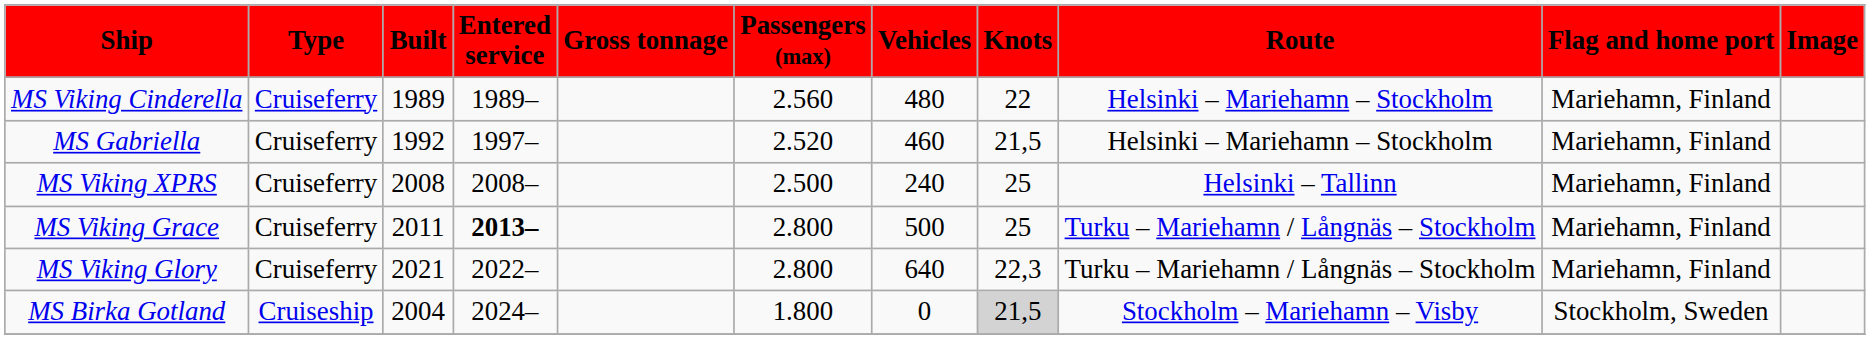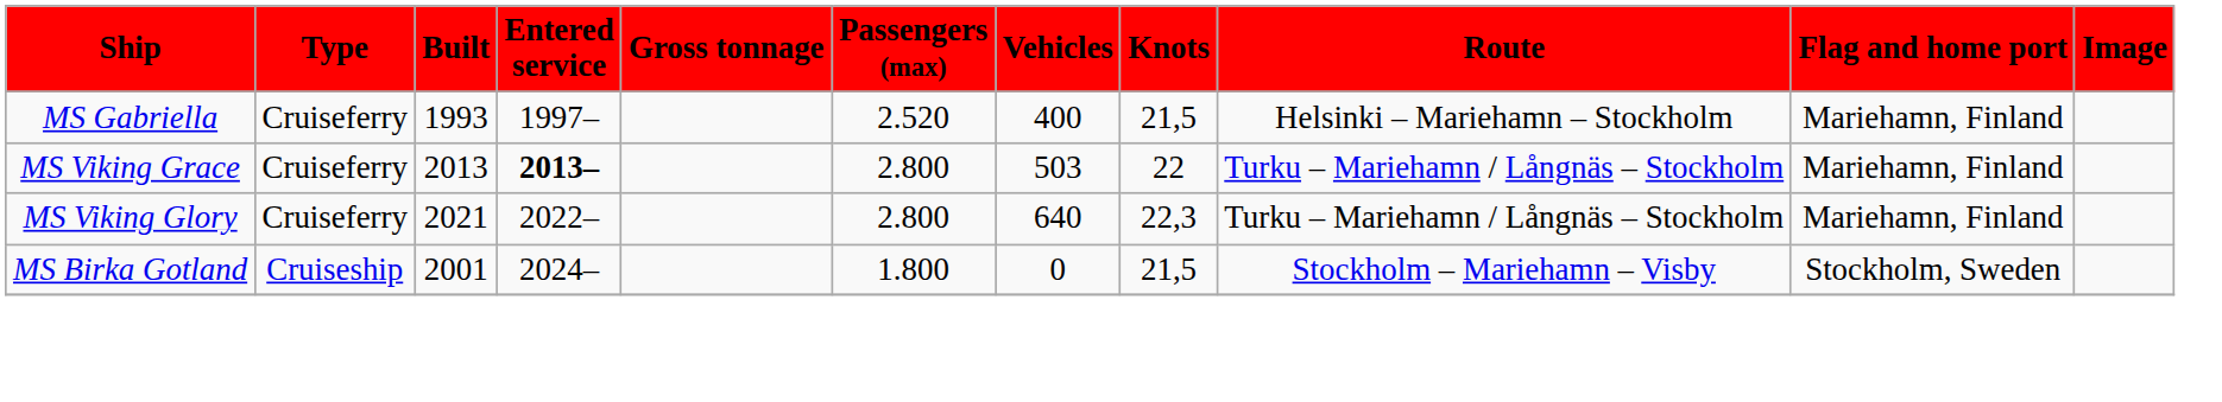- row: MS Viking Cinderella | Cruiseferry | 1989 | 1989– | 2.560 | 480 | 22 | Helsinki – Mariehamn – Stockholm | Mariehamn, Finland
MS Gabriella | Built: 1992 -> 1993
MS Gabriella | Vehicles: 460 -> 400
- row: MS Viking XPRS | Cruiseferry | 2008 | 2008– | 2.500 | 240 | 25 | Helsinki – Tallinn | Mariehamn, Finland
MS Viking Grace | Built: 2011 -> 2013
MS Viking Grace | Vehicles: 500 -> 503
MS Viking Grace | Knots: 25 -> 22
MS Birka Gotland | Built: 2004 -> 2001
MS Birka Gotland | Knots: lightgrey background -> no background
